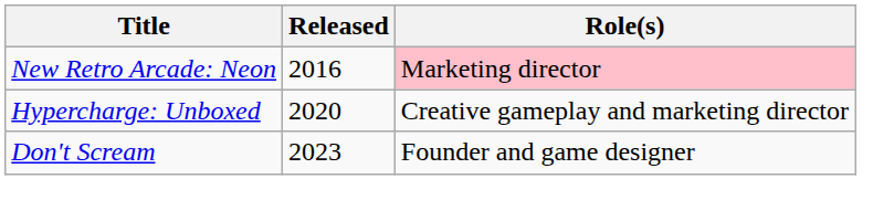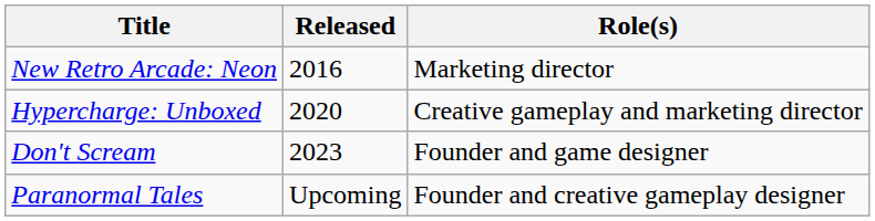New Retro Arcade: Neon | Role(s): pink background -> no background
+ row: Paranormal Tales | Upcoming | Founder and creative gameplay designer
